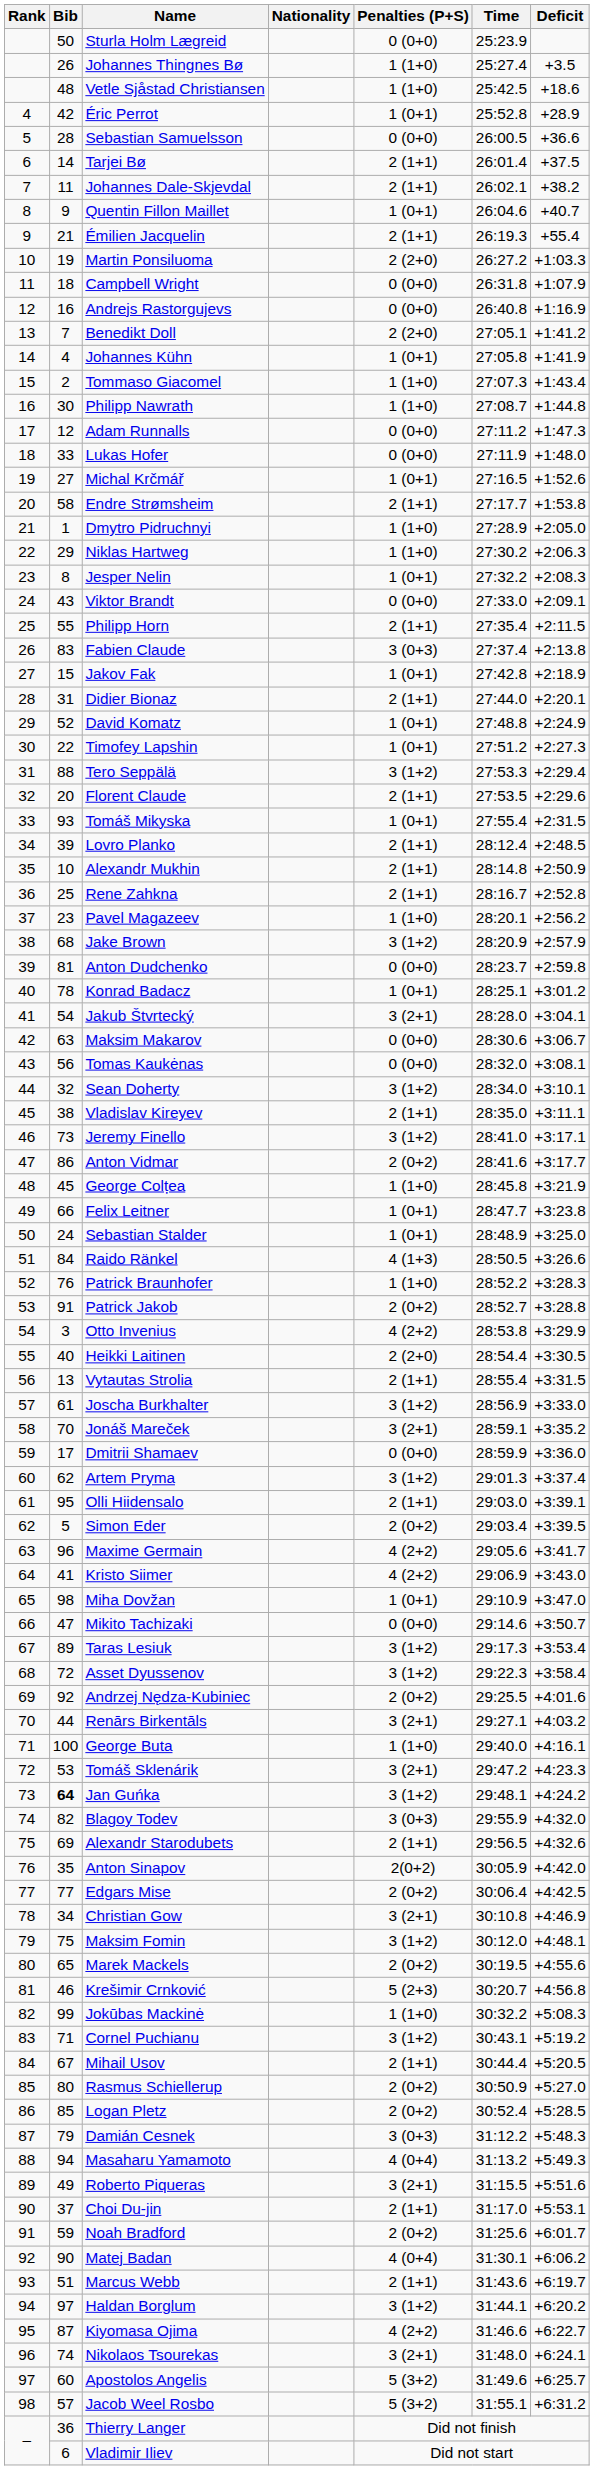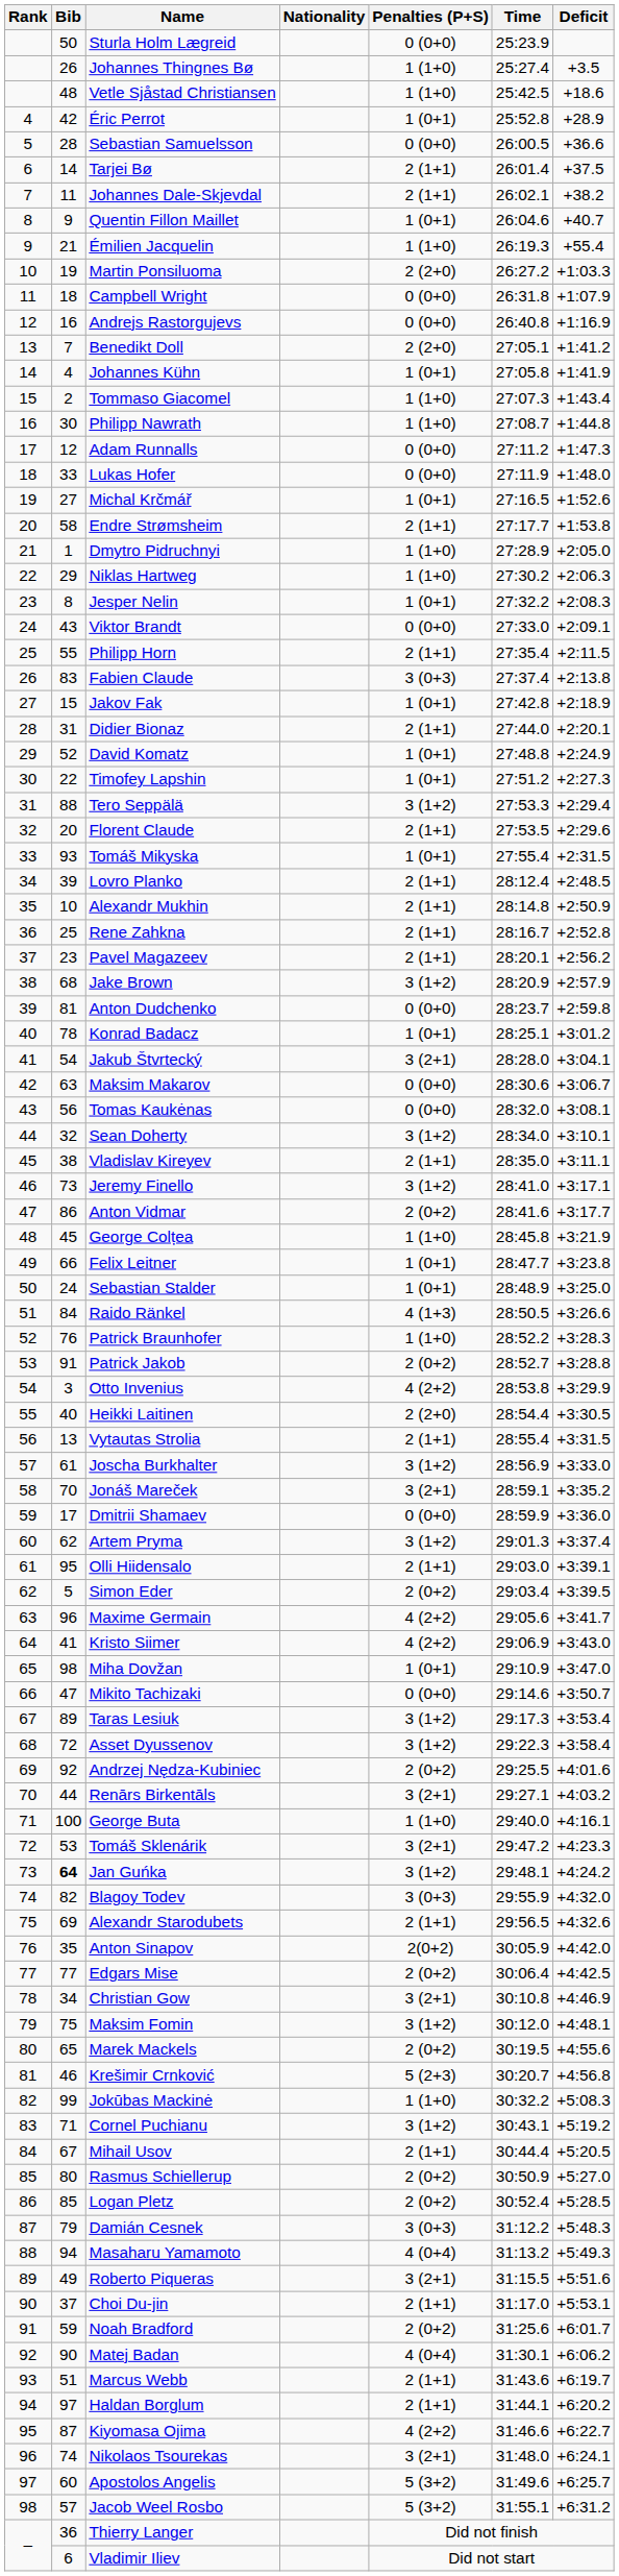Émilien Jacquelin | Penalties (P+S): 2 (1+1) -> 1 (1+0)
Pavel Magazeev | Penalties (P+S): 1 (1+0) -> 2 (1+1)
Haldan Borglum | Penalties (P+S): 3 (1+2) -> 2 (1+1)
